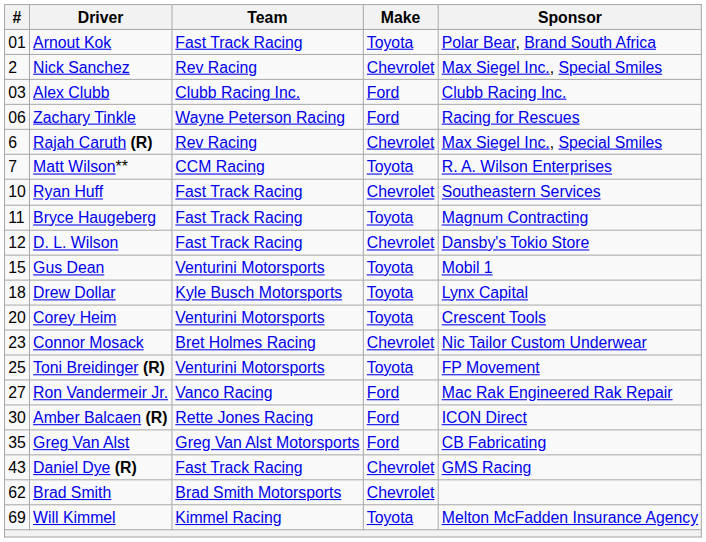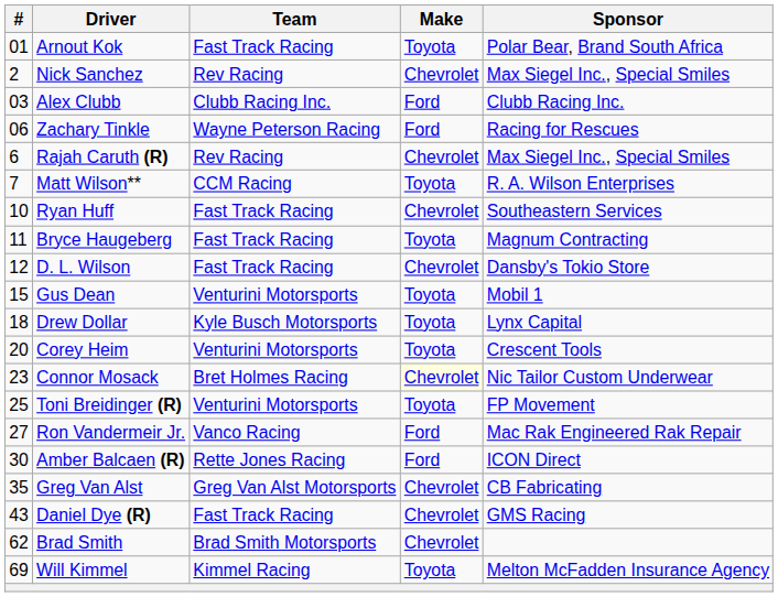Connor Mosack | Make: no background -> lightyellow background
Greg Van Alst | Make: Ford -> Chevrolet
